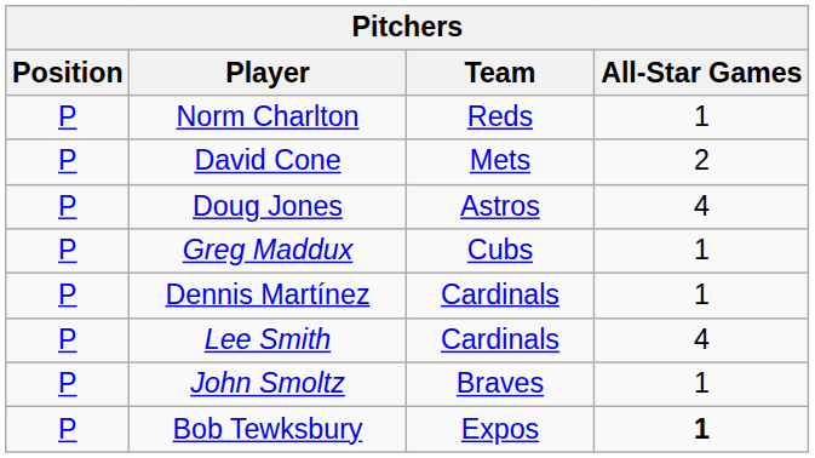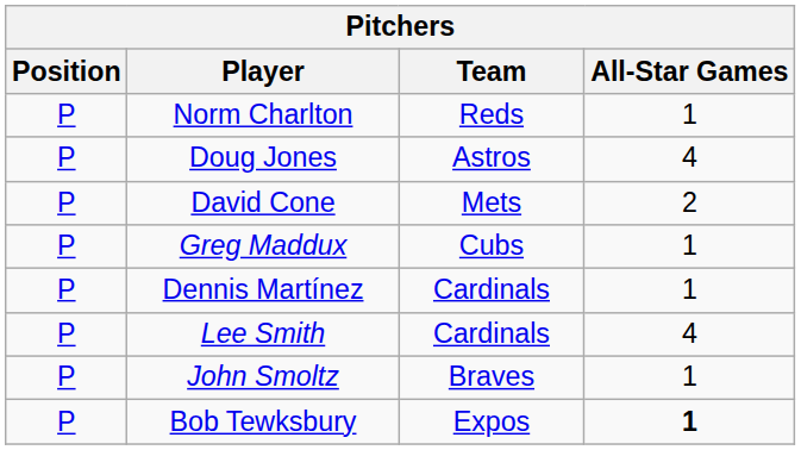rows swapped: David Cone <-> Doug Jones
